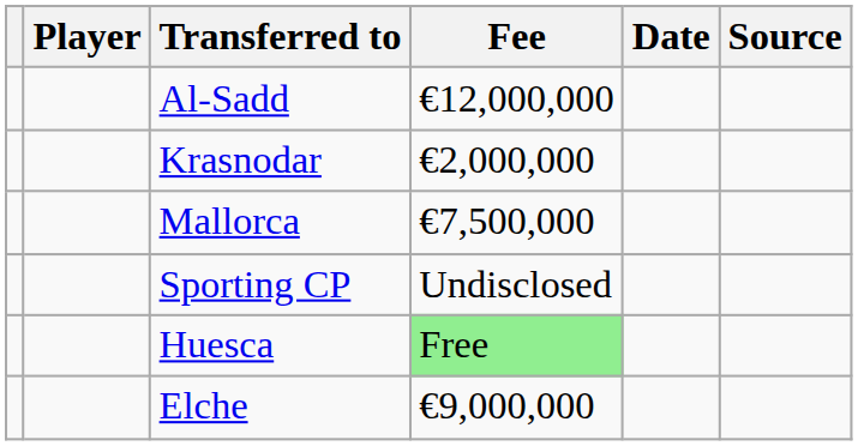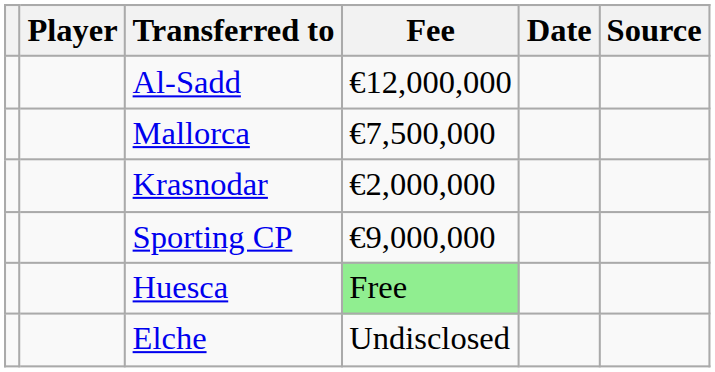rows swapped: Mallorca <-> Krasnodar
Sporting CP | Fee: Undisclosed -> €9,000,000
Elche | Fee: €9,000,000 -> Undisclosed
